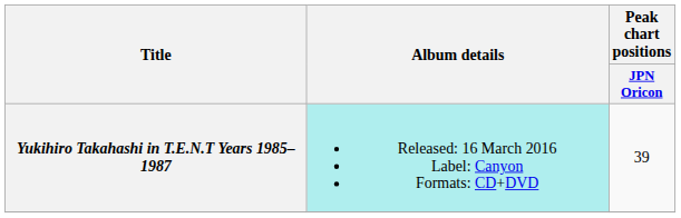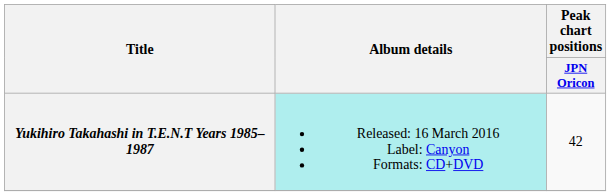Yukihiro Takahashi in T.E.N.T Years 1985–1987 | Peak chart positions / JPN Oricon: 39 -> 42
